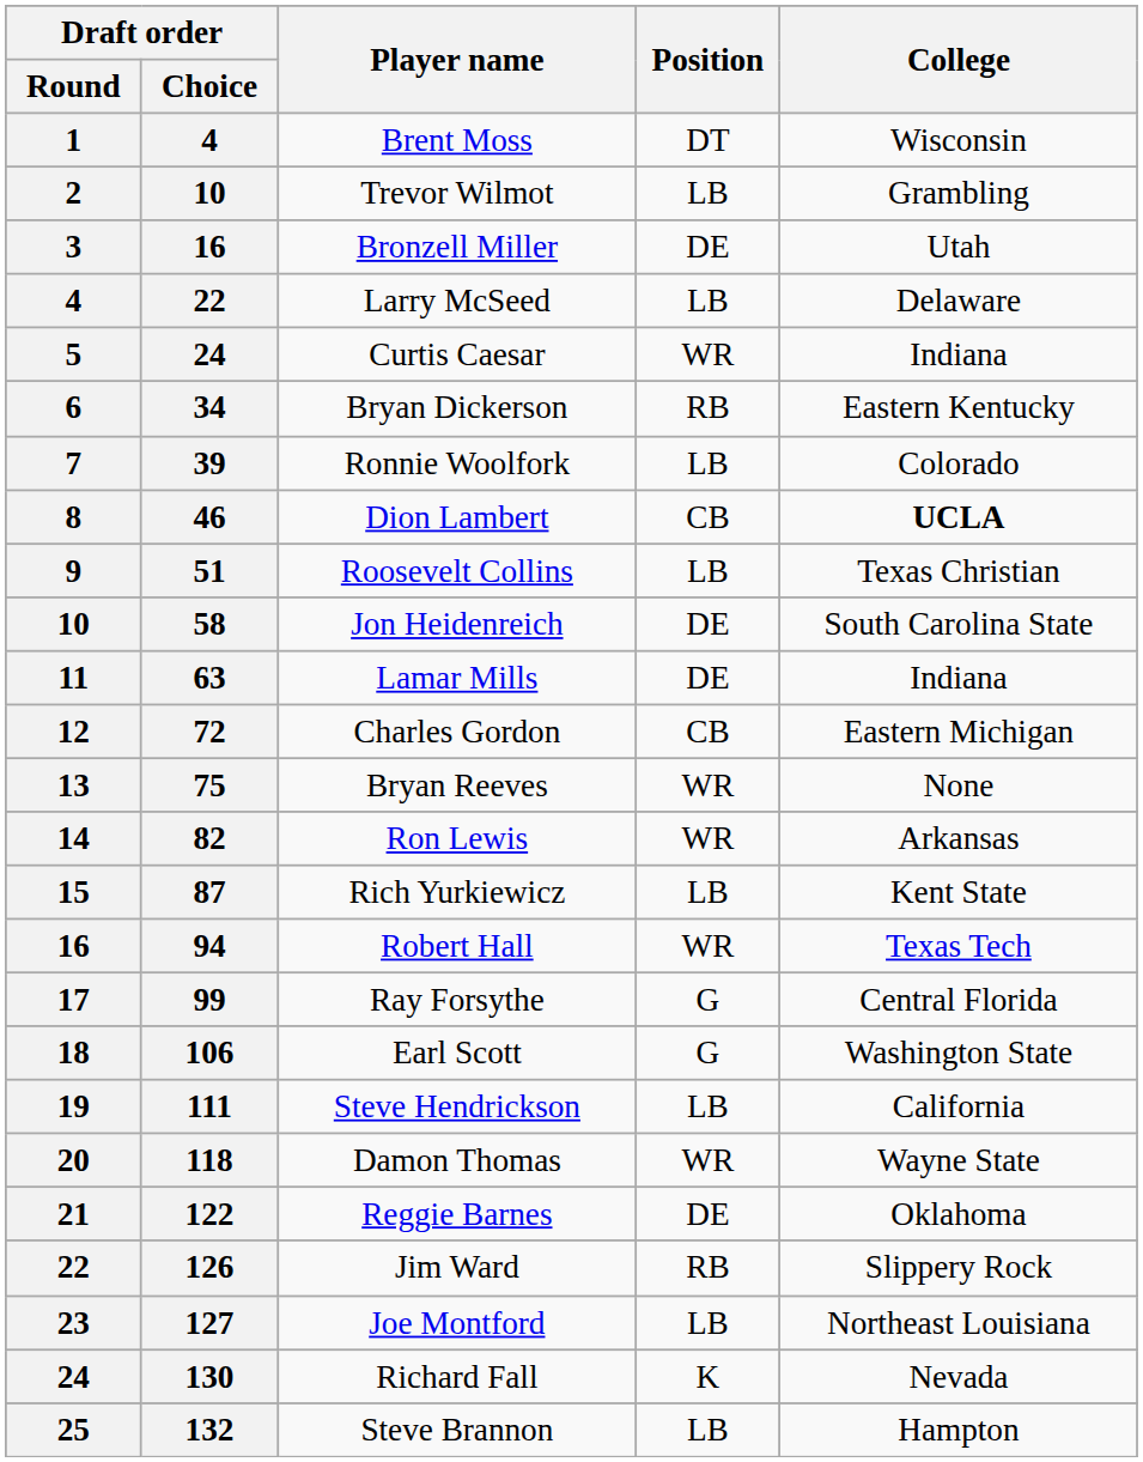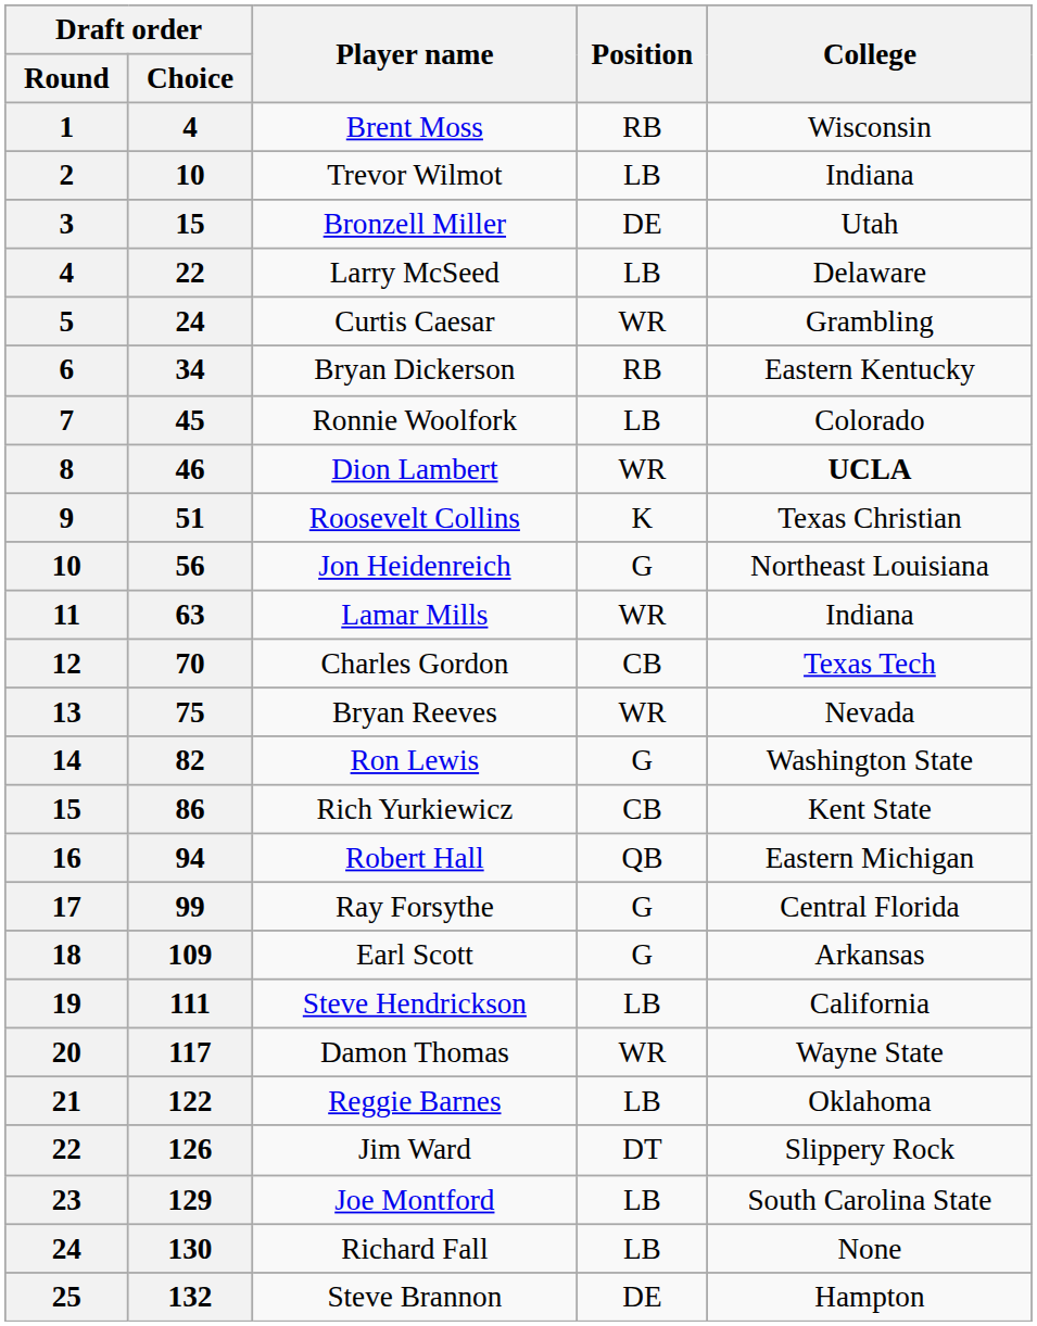Brent Moss | Position: DT -> RB
Trevor Wilmot | College: Grambling -> Indiana
Bronzell Miller | Draft order / Choice: 16 -> 15
Curtis Caesar | College: Indiana -> Grambling
Ronnie Woolfork | Draft order / Choice: 39 -> 45
Dion Lambert | Position: CB -> WR
Roosevelt Collins | Position: LB -> K
Jon Heidenreich | Draft order / Choice: 58 -> 56
Jon Heidenreich | Position: DE -> G
Jon Heidenreich | College: South Carolina State -> Northeast Louisiana
Lamar Mills | Position: DE -> WR
Charles Gordon | Draft order / Choice: 72 -> 70
Charles Gordon | College: Eastern Michigan -> Texas Tech
Bryan Reeves | College: None -> Nevada
Ron Lewis | Position: WR -> G
Ron Lewis | College: Arkansas -> Washington State
Rich Yurkiewicz | Draft order / Choice: 87 -> 86
Rich Yurkiewicz | Position: LB -> CB
Robert Hall | Position: WR -> QB
Robert Hall | College: Texas Tech -> Eastern Michigan
Earl Scott | Draft order / Choice: 106 -> 109
Earl Scott | College: Washington State -> Arkansas
Damon Thomas | Draft order / Choice: 118 -> 117
Reggie Barnes | Position: DE -> LB
Jim Ward | Position: RB -> DT
Joe Montford | Draft order / Choice: 127 -> 129
Joe Montford | College: Northeast Louisiana -> South Carolina State
Richard Fall | Position: K -> LB
Richard Fall | College: Nevada -> None
Steve Brannon | Position: LB -> DE
